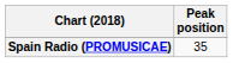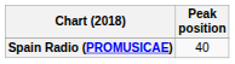Spain Radio (PROMUSICAE) | Peak position: 35 -> 40
